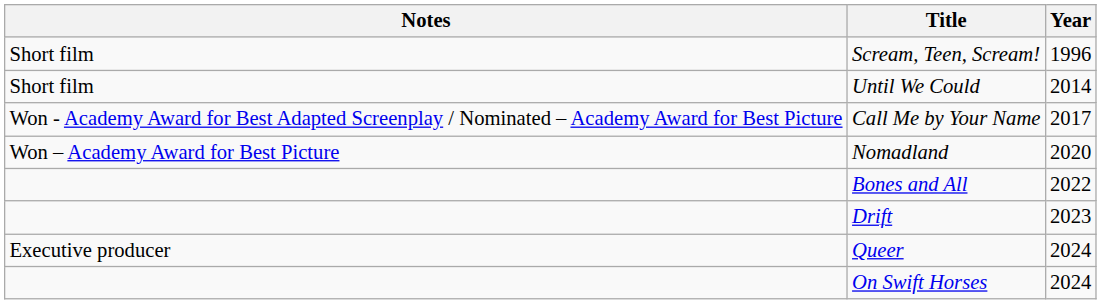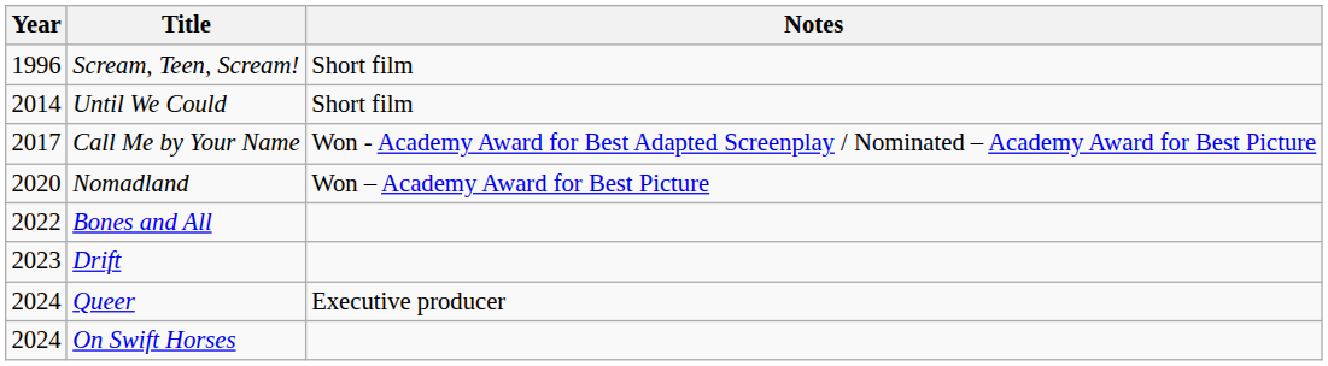columns swapped: Year <-> Notes
